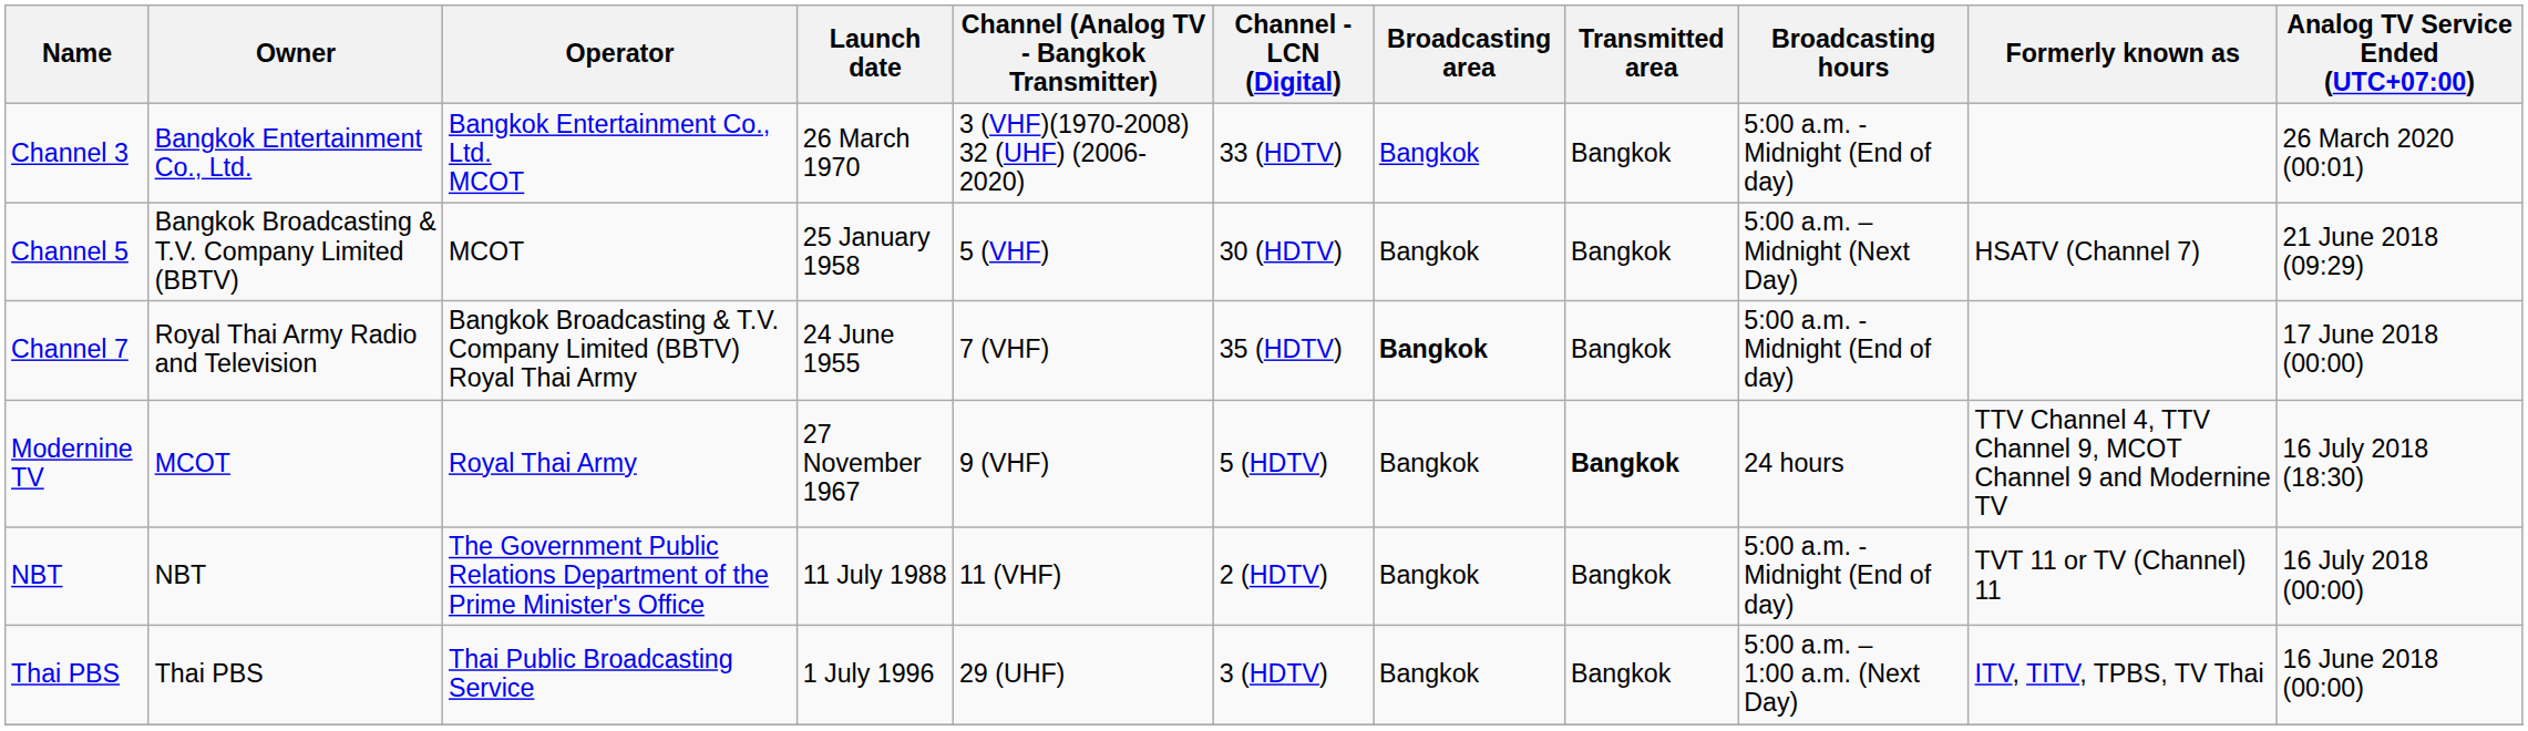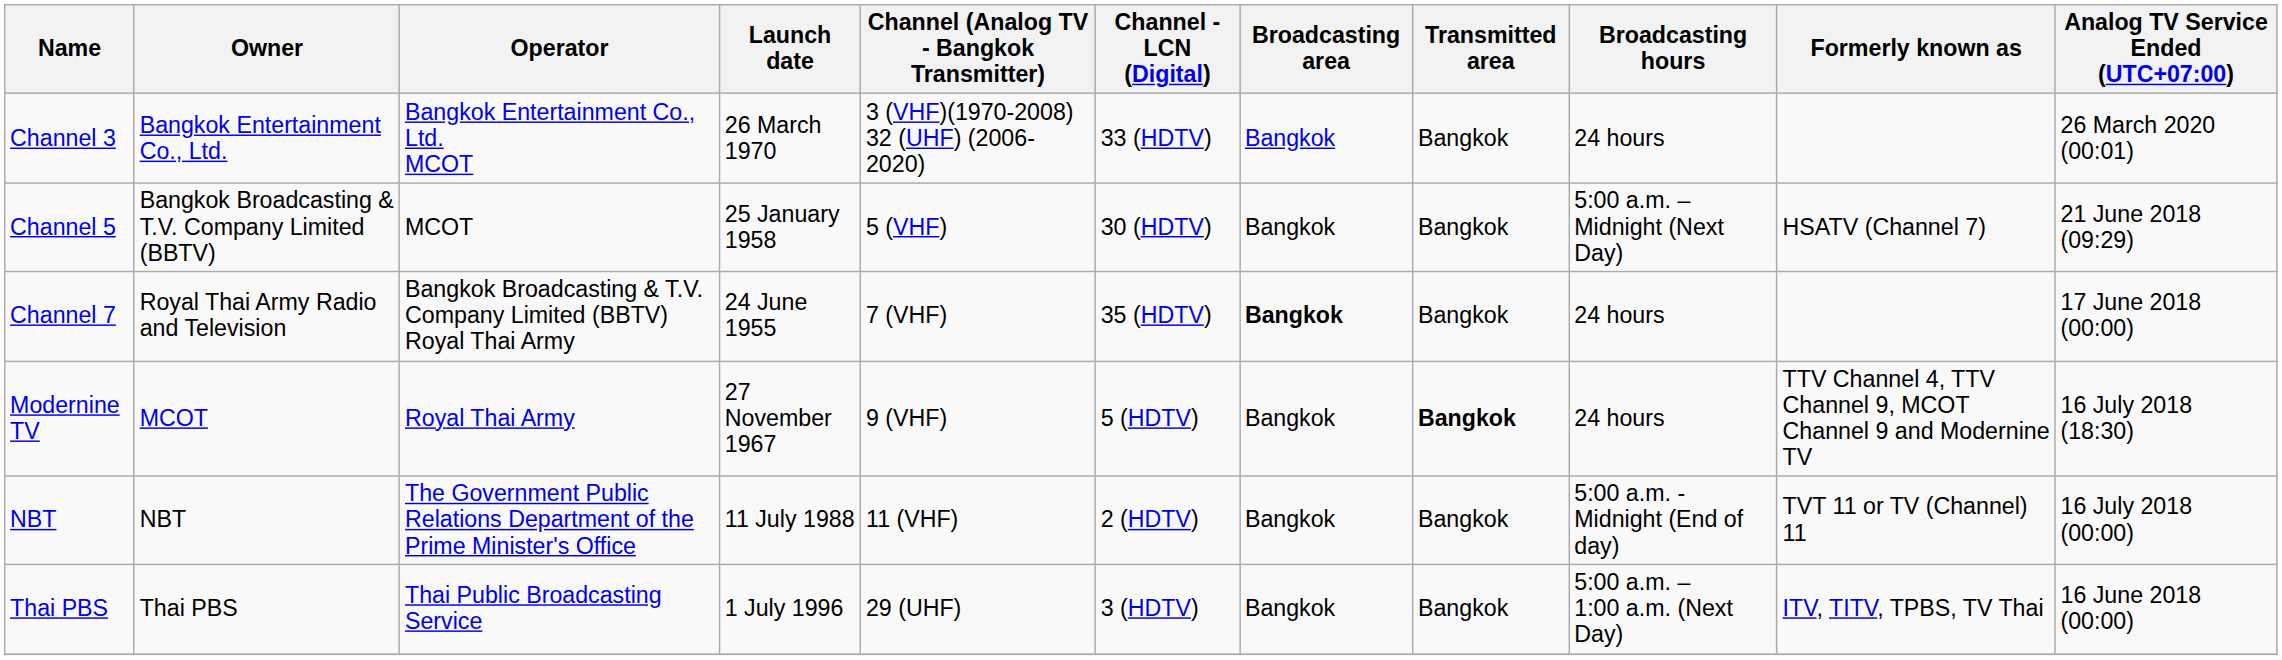Channel 3 | Broadcasting hours: 5:00 a.m. - Midnight (End of day) -> 24 hours
Channel 7 | Broadcasting hours: 5:00 a.m. - Midnight (End of day) -> 24 hours
